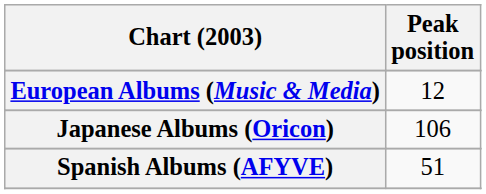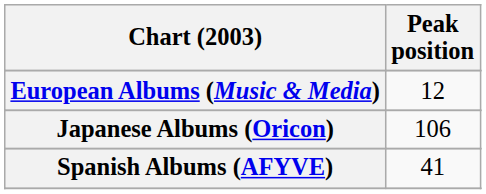Spanish Albums (AFYVE) | Peak position: 51 -> 41
